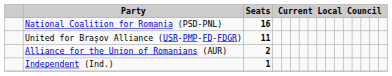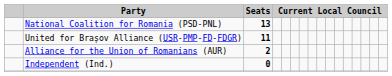National Coalition for Romania (PSD-PNL) | Seats: 16 -> 13
Independent (Ind.) | Seats: 1 -> 0
